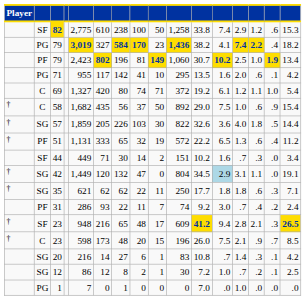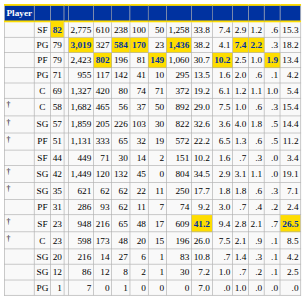PG / 79 | column 15: .4 -> .3
58 | column 6: 435 -> 465
58 | column 15: .9 -> .3
51 | column 15: .4 -> .5
42 | column 8: 47 -> 45
42 | column 12: lightblue background -> no background
31 | column 7: 22 -> 62
SF / 23 | column 15: .3 -> .7
C / 23 | column 15: .7 -> .1
